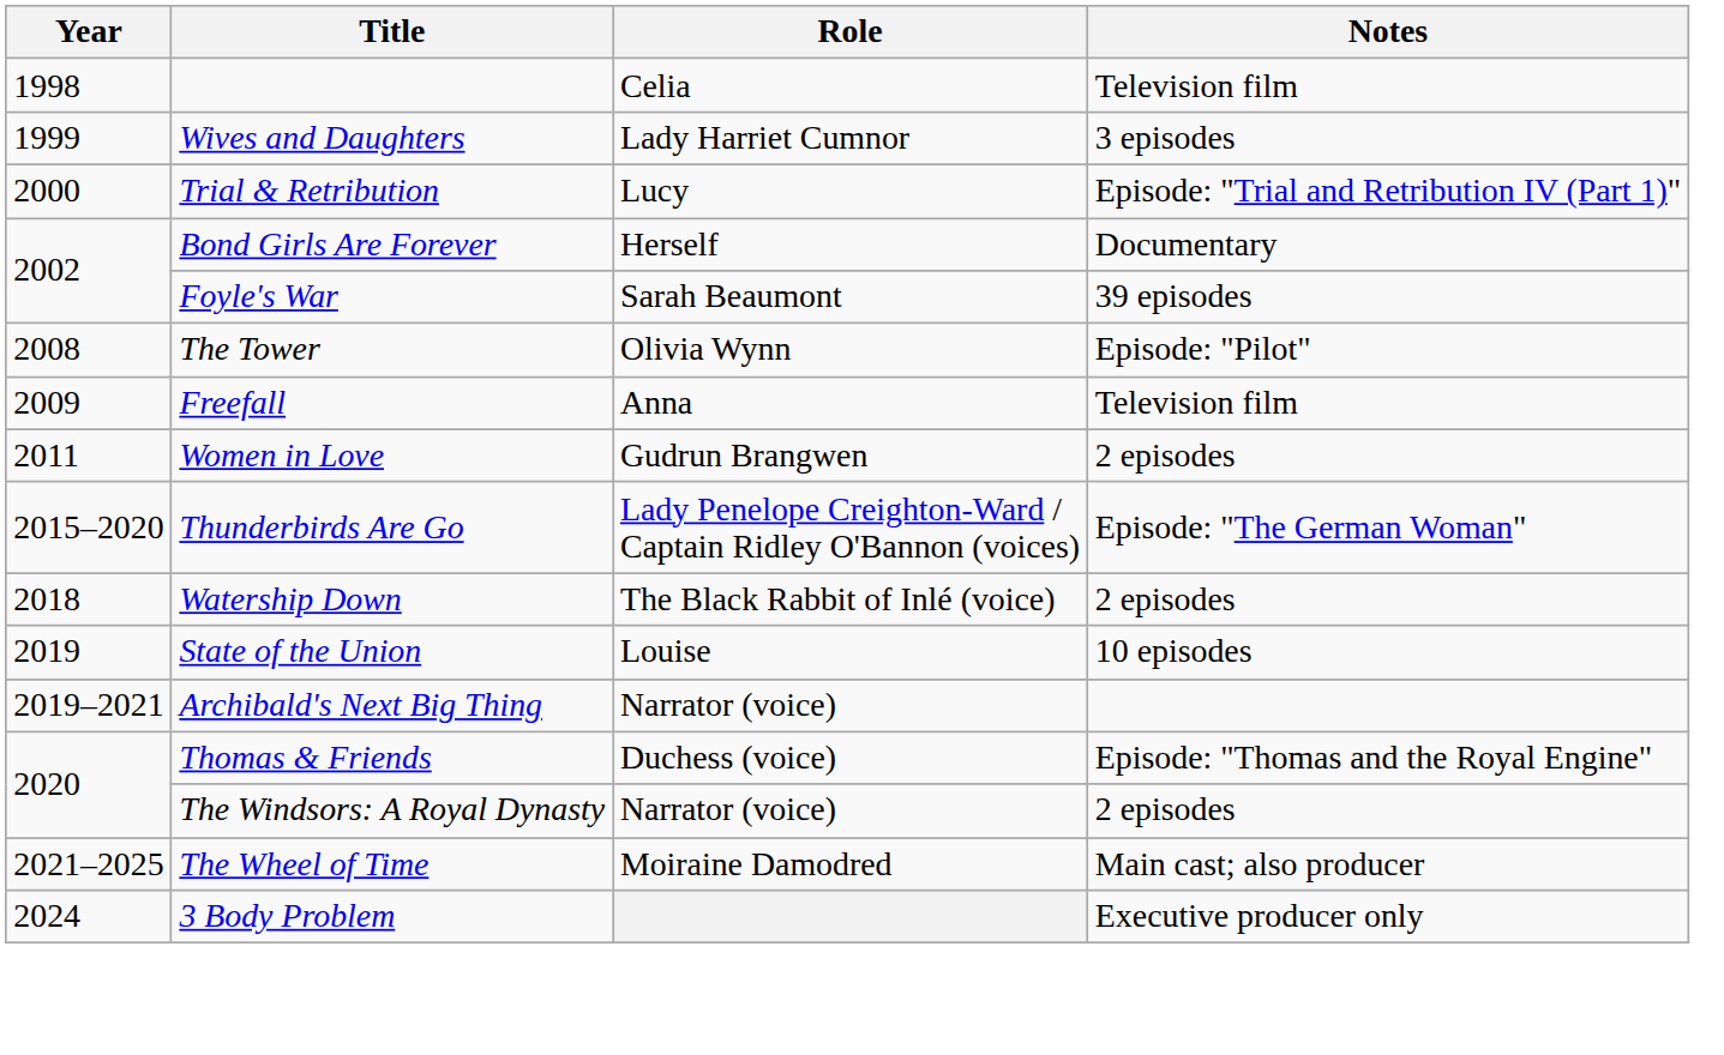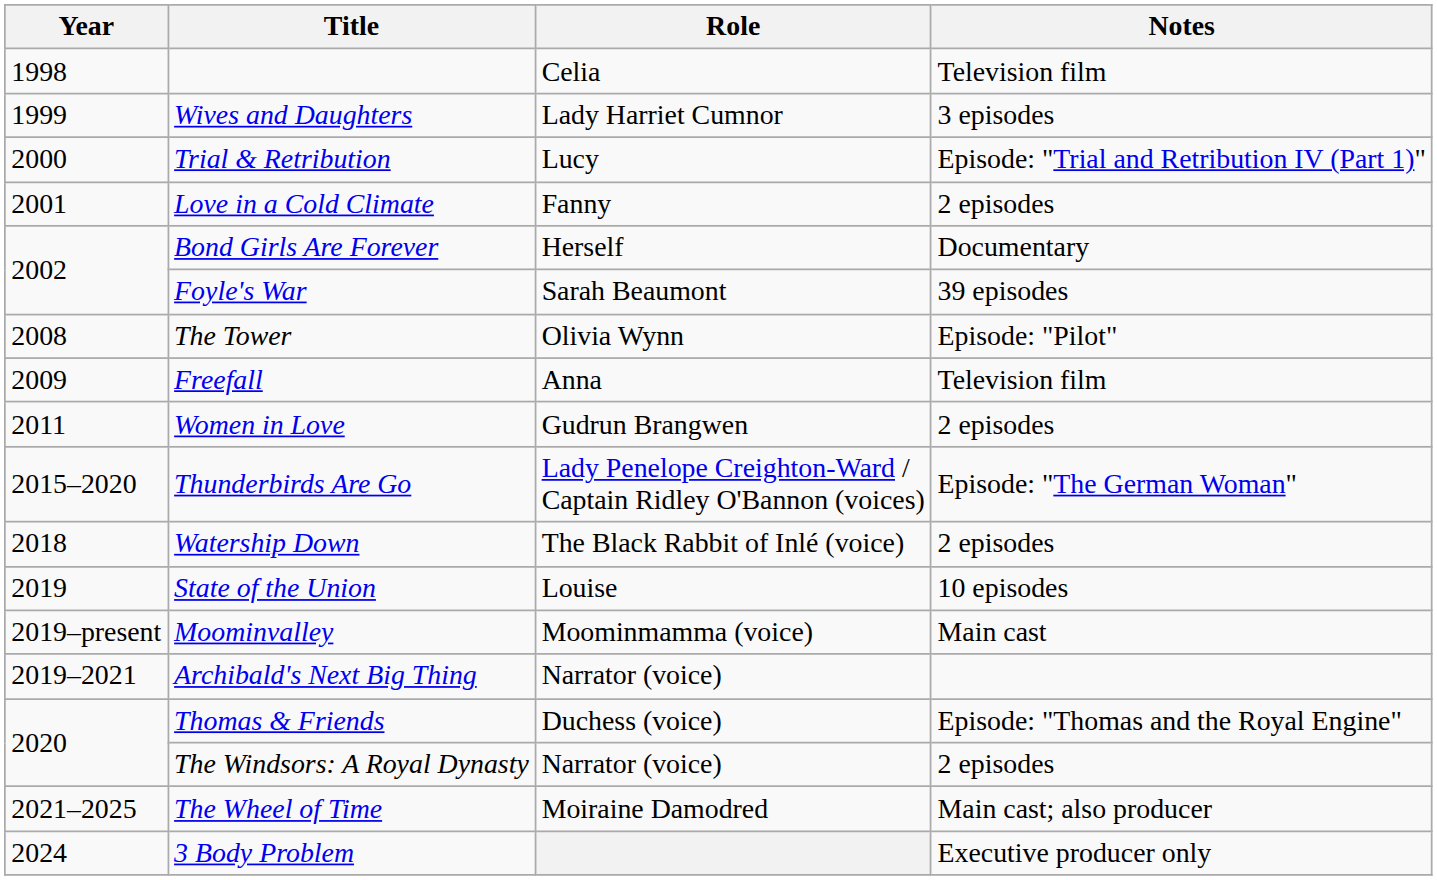+ row: 2001 | Love in a Cold Climate | Fanny | 2 episodes
+ row: 2019–present | Moominvalley | Moominmamma (voice) | Main cast
